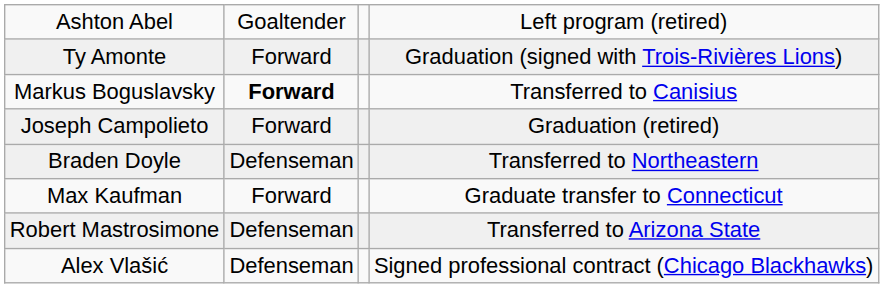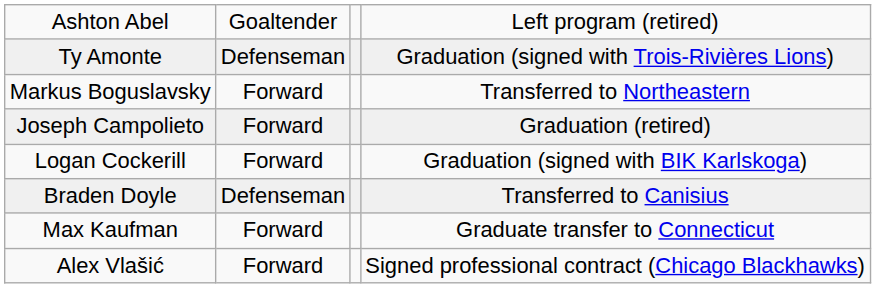Ty Amonte | column 2: Forward -> Defenseman
Markus Boguslavsky | column 2: bold -> normal
Markus Boguslavsky | column 4: Transferred to Canisius -> Transferred to Northeastern
+ row: Logan Cockerill | Forward | Graduation (signed with BIK Karlskoga)
Braden Doyle | column 4: Transferred to Northeastern -> Transferred to Canisius
- row: Robert Mastrosimone | Defenseman | Transferred to Arizona State
Alex Vlašić | column 2: Defenseman -> Forward
